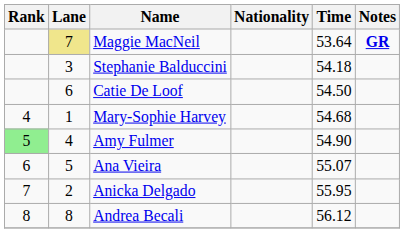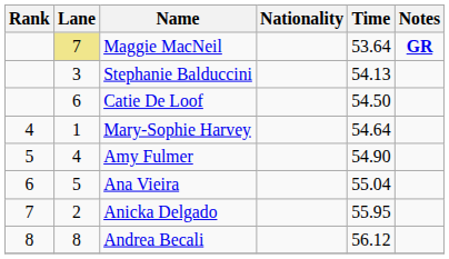Stephanie Balduccini | Time: 54.18 -> 54.13
Mary-Sophie Harvey | Time: 54.68 -> 54.64
Amy Fulmer | Rank: lightgreen background -> no background
Ana Vieira | Time: 55.07 -> 55.04
